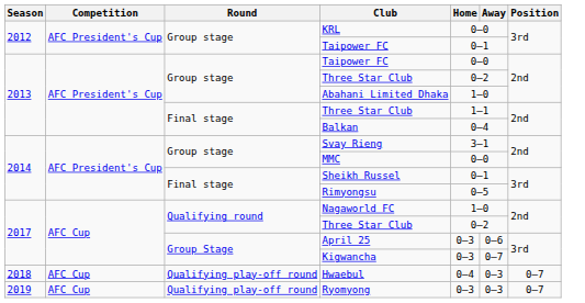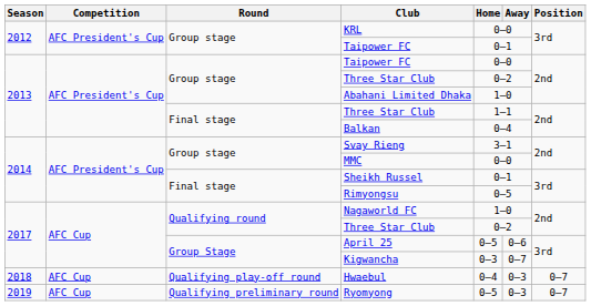April 25 | Home: 0–3 -> 0–5
Ryomyong | Round: Qualifying play-off round -> Qualifying preliminary round
Ryomyong | Home: 0–3 -> 0–5
